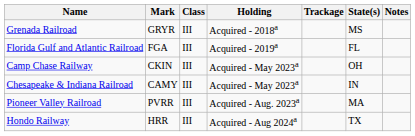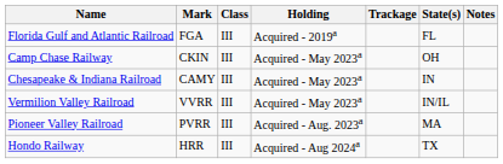- row: Grenada Railroad | GRYR | III | Acquired - 2018a | MS
+ row: Vermilion Valley Railroad | VVRR | III | Acquired - May 2023a | IN/IL
